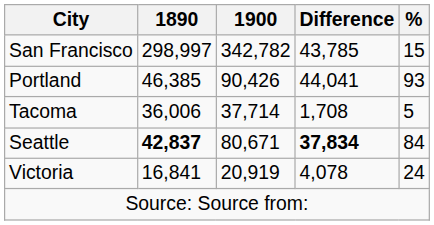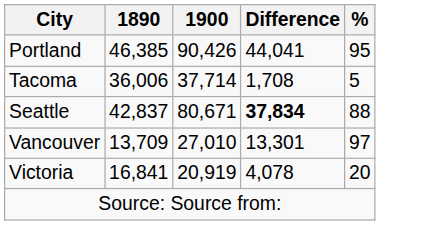- row: San Francisco | 298,997 | 342,782 | 43,785 | 15
Portland | %: 93 -> 95
Seattle | 1890: bold -> normal
Seattle | %: 84 -> 88
+ row: Vancouver | 13,709 | 27,010 | 13,301 | 97
Victoria | %: 24 -> 20
